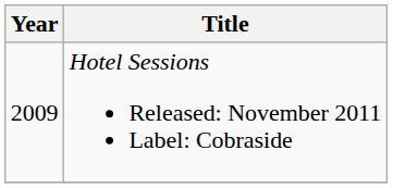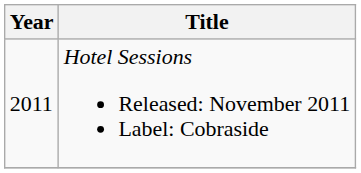Hotel Sessions Released: November 2011 Label: Cobraside | Year: 2009 -> 2011
